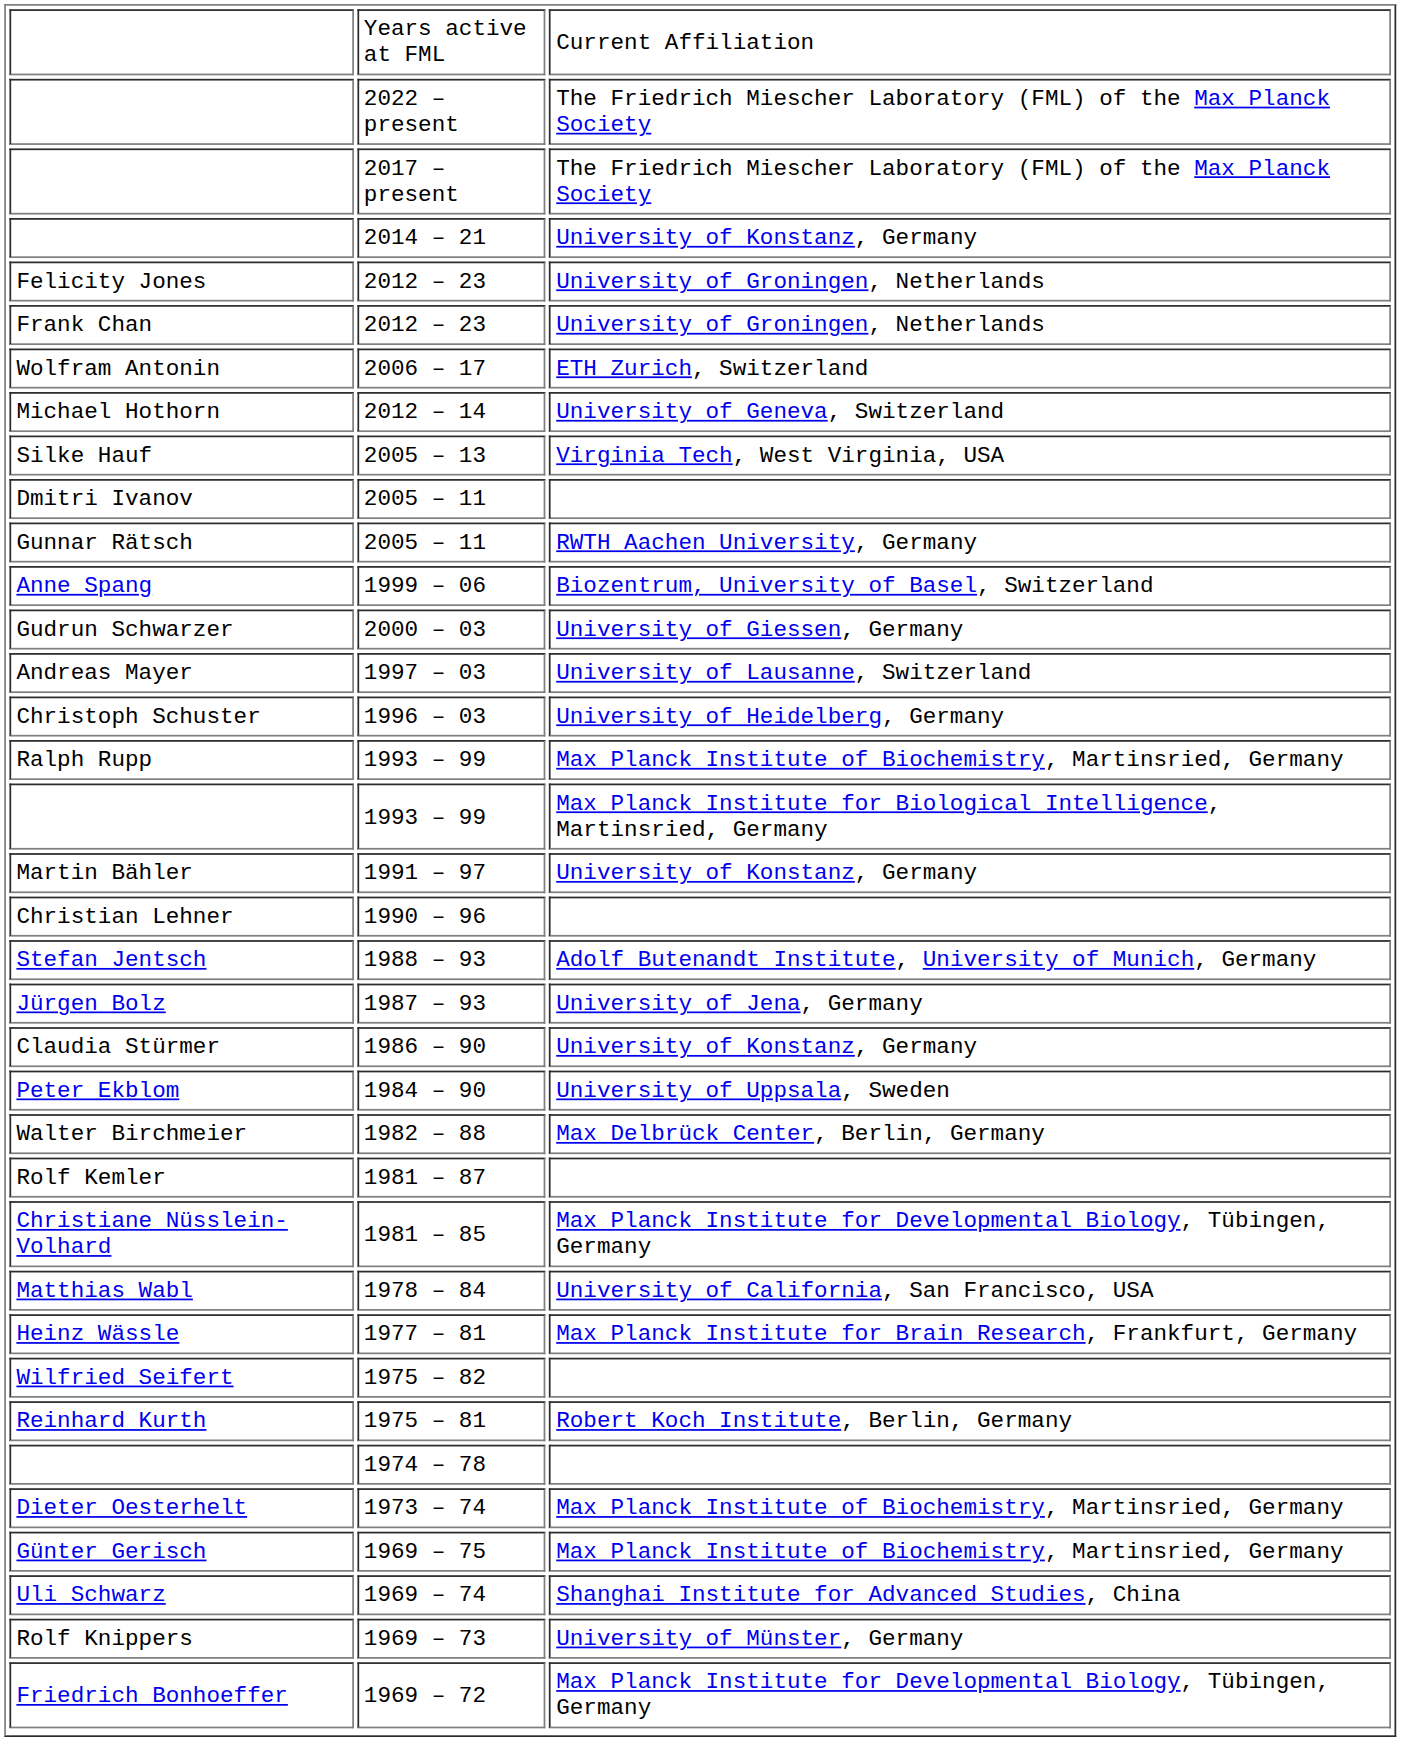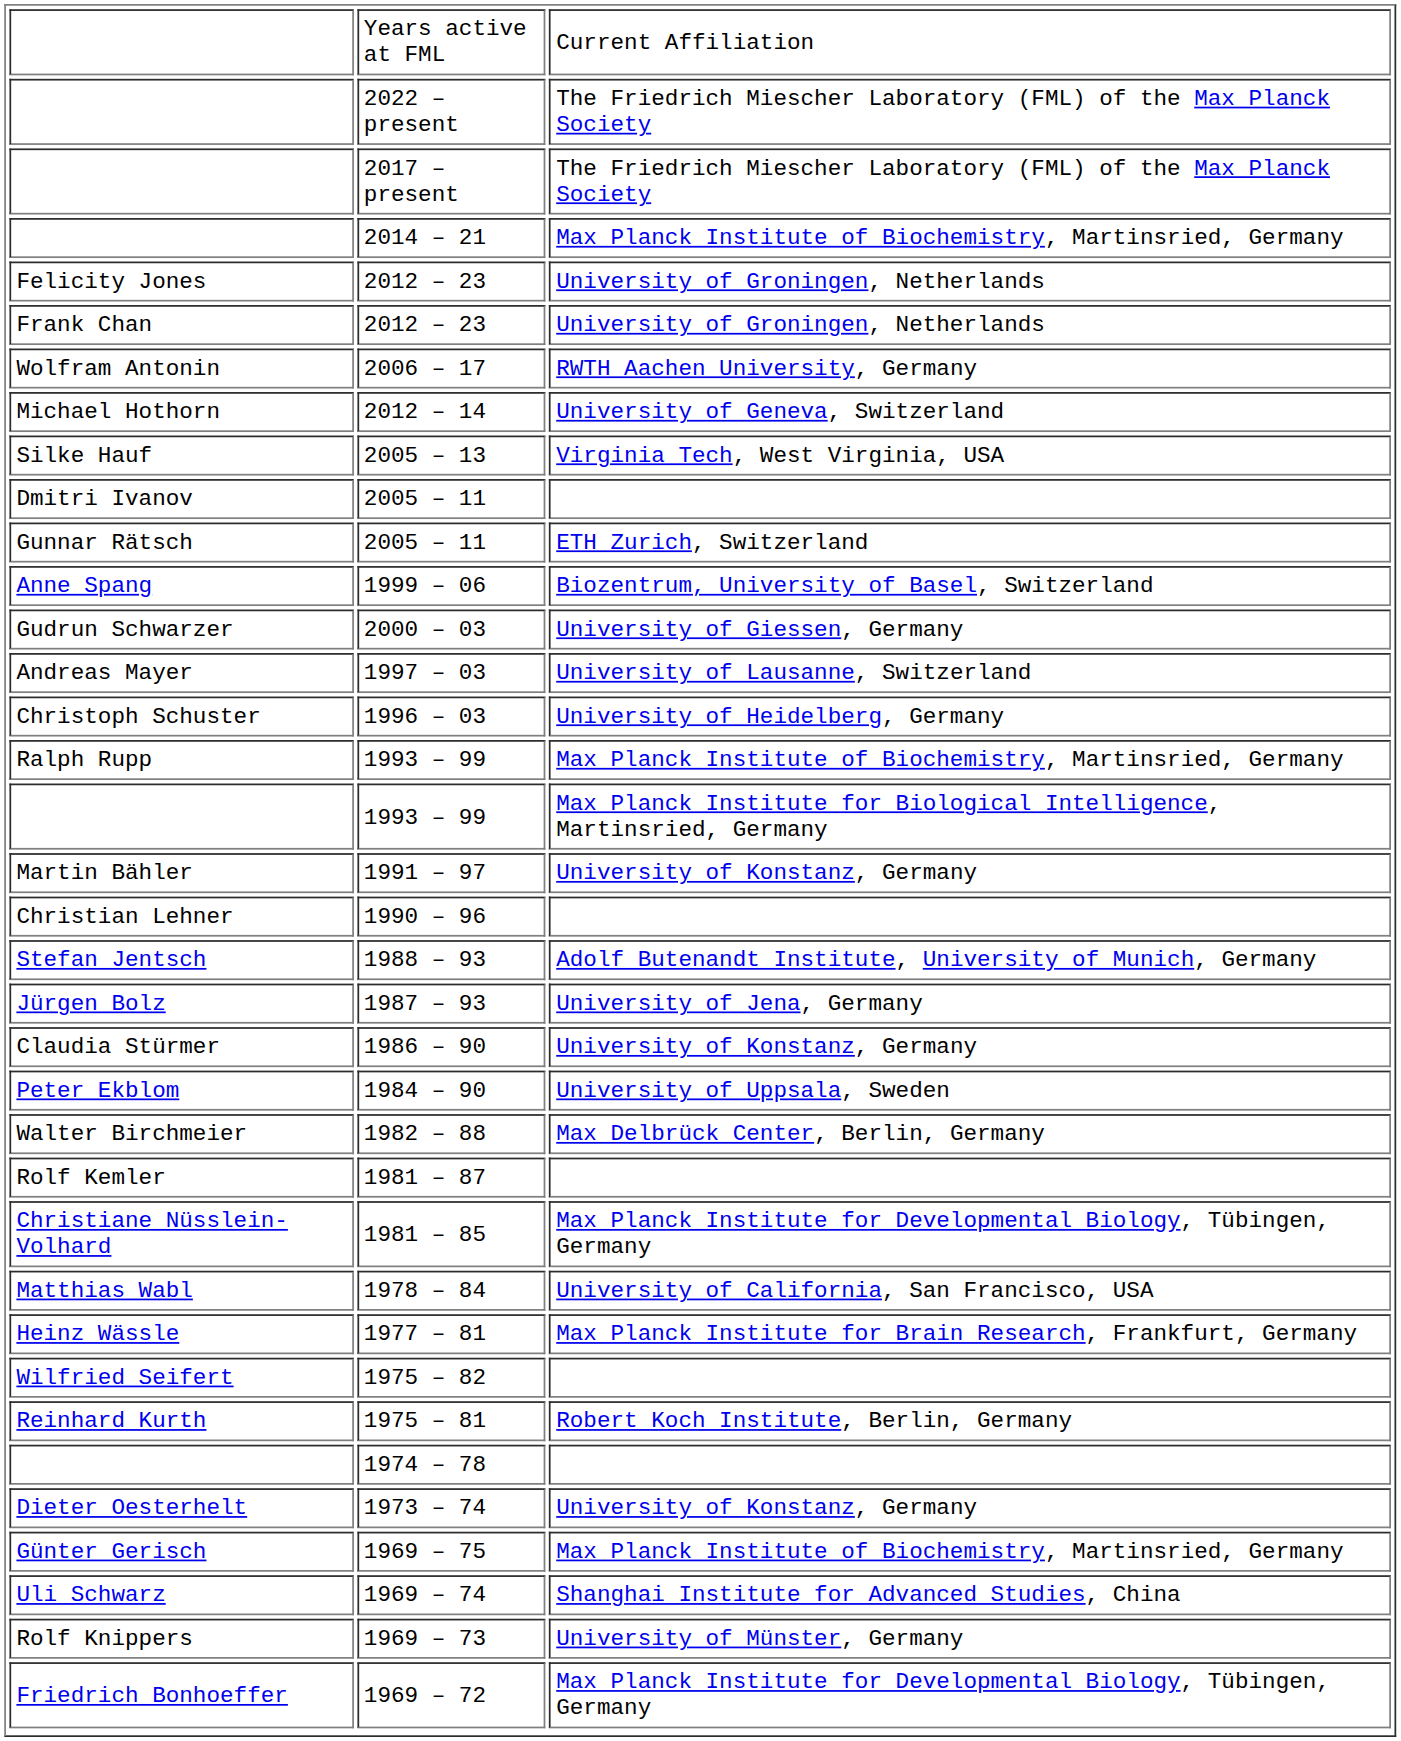2014 – 21 | column 3: University of Konstanz, Germany -> Max Planck Institute of Biochemistry, Martinsried, Germany
2006 – 17 | column 3: ETH Zurich, Switzerland -> RWTH Aachen University, Germany
Gunnar Rätsch / 2005 – 11 | column 3: RWTH Aachen University, Germany -> ETH Zurich, Switzerland
1973 – 74 | column 3: Max Planck Institute of Biochemistry, Martinsried, Germany -> University of Konstanz, Germany
